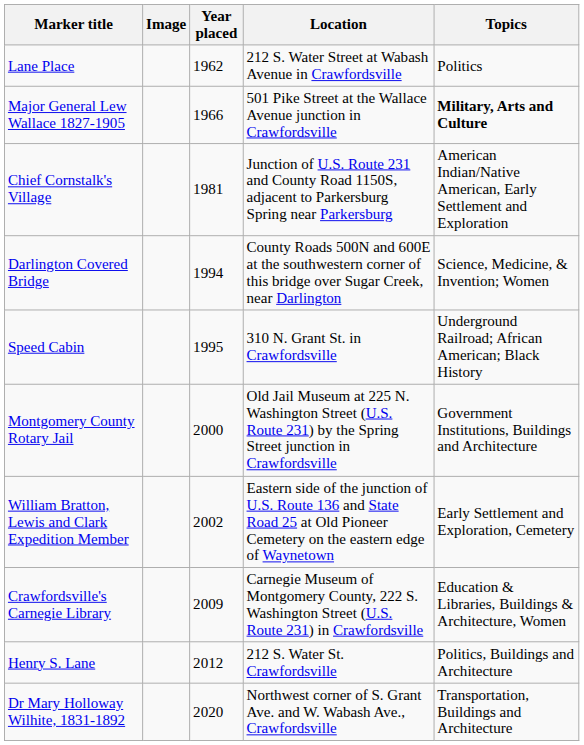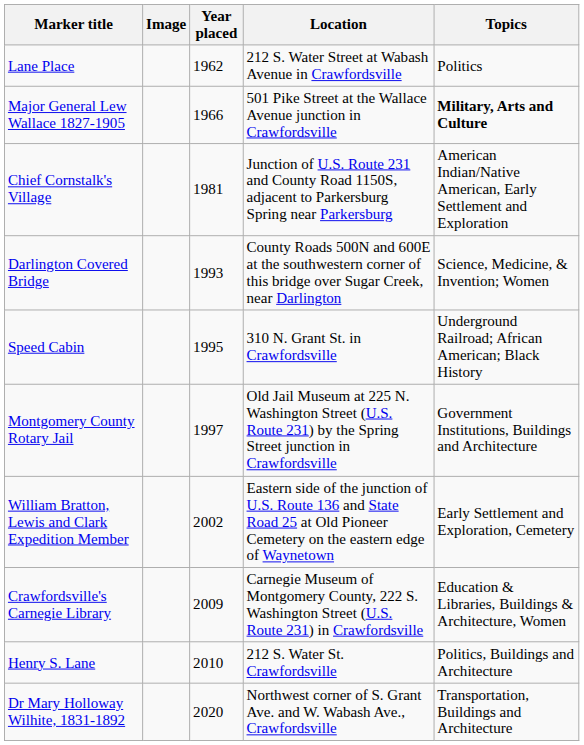Darlington Covered Bridge | Year placed: 1994 -> 1993
Montgomery County Rotary Jail | Year placed: 2000 -> 1997
Henry S. Lane | Year placed: 2012 -> 2010
